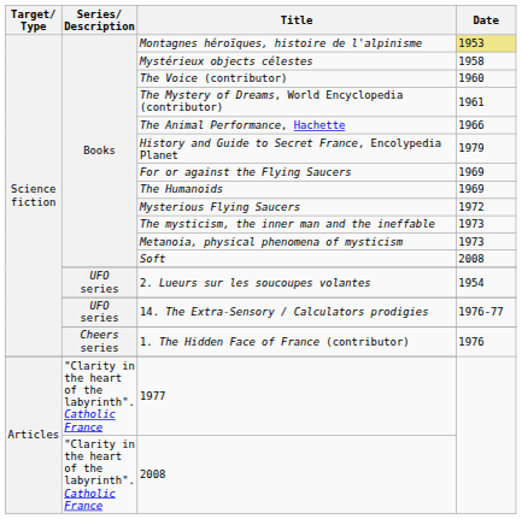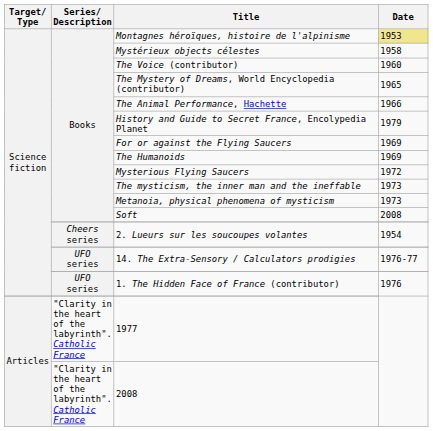The Mystery of Dreams, World Encyclopedia (contributor) | Date: 1961 -> 1965
2. Lueurs sur les soucoupes volantes | Series/ Description: UFO series -> Cheers series
1. The Hidden Face of France (contributor) | Series/ Description: Cheers series -> UFO series
